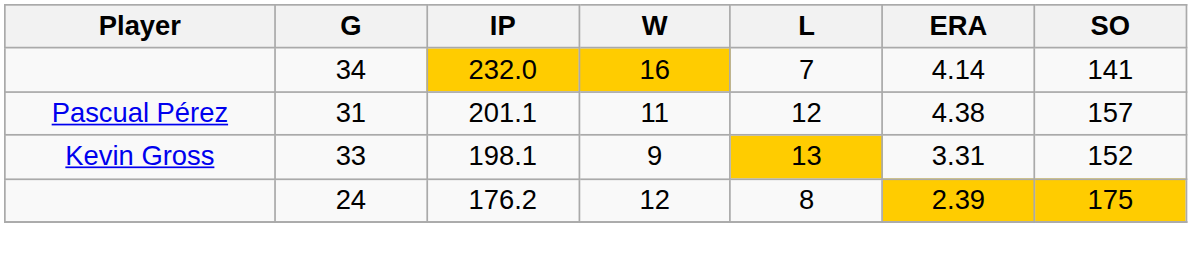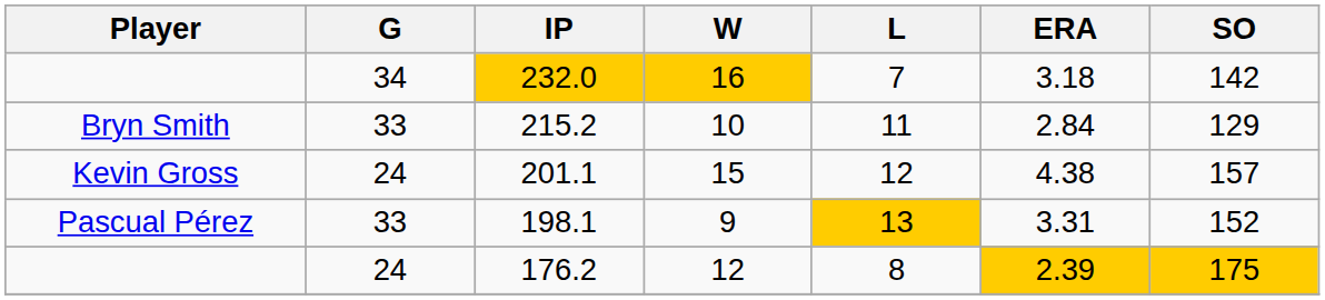232.0 | ERA: 4.14 -> 3.18
232.0 | SO: 141 -> 142
+ row: Bryn Smith | 33 | 215.2 | 10 | 11 | 2.84 | 129
201.1 | Player: Pascual Pérez -> Kevin Gross
201.1 | G: 31 -> 24
201.1 | W: 11 -> 15
198.1 | Player: Kevin Gross -> Pascual Pérez
